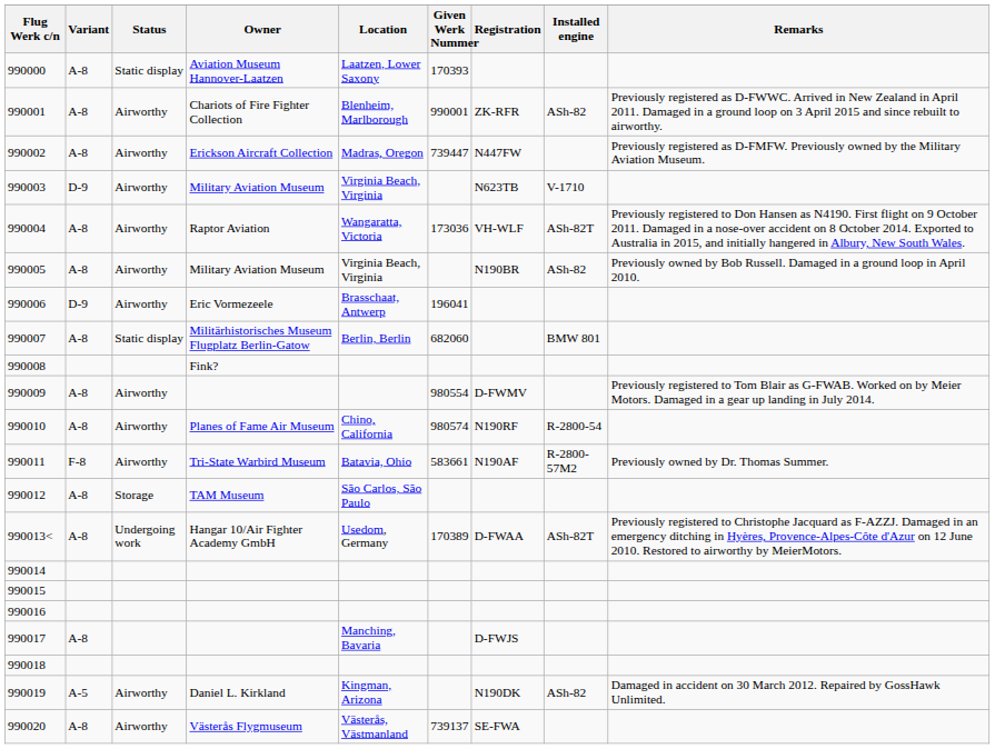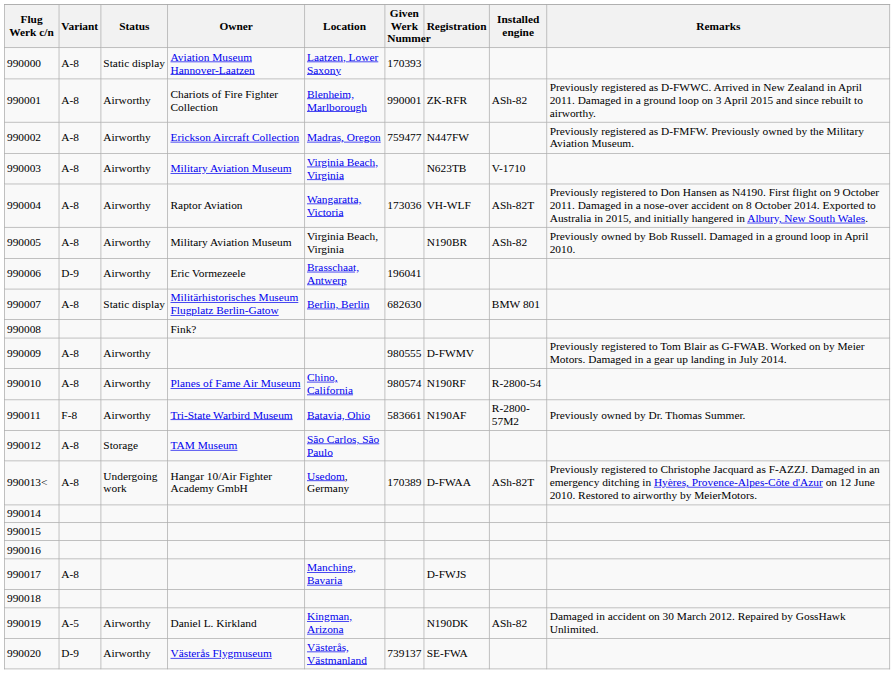990002 | Given Werk Nummer: 739447 -> 759477
990003 | Variant: D-9 -> A-8
990007 | Given Werk Nummer: 682060 -> 682630
990009 | Given Werk Nummer: 980554 -> 980555
990020 | Variant: A-8 -> D-9
